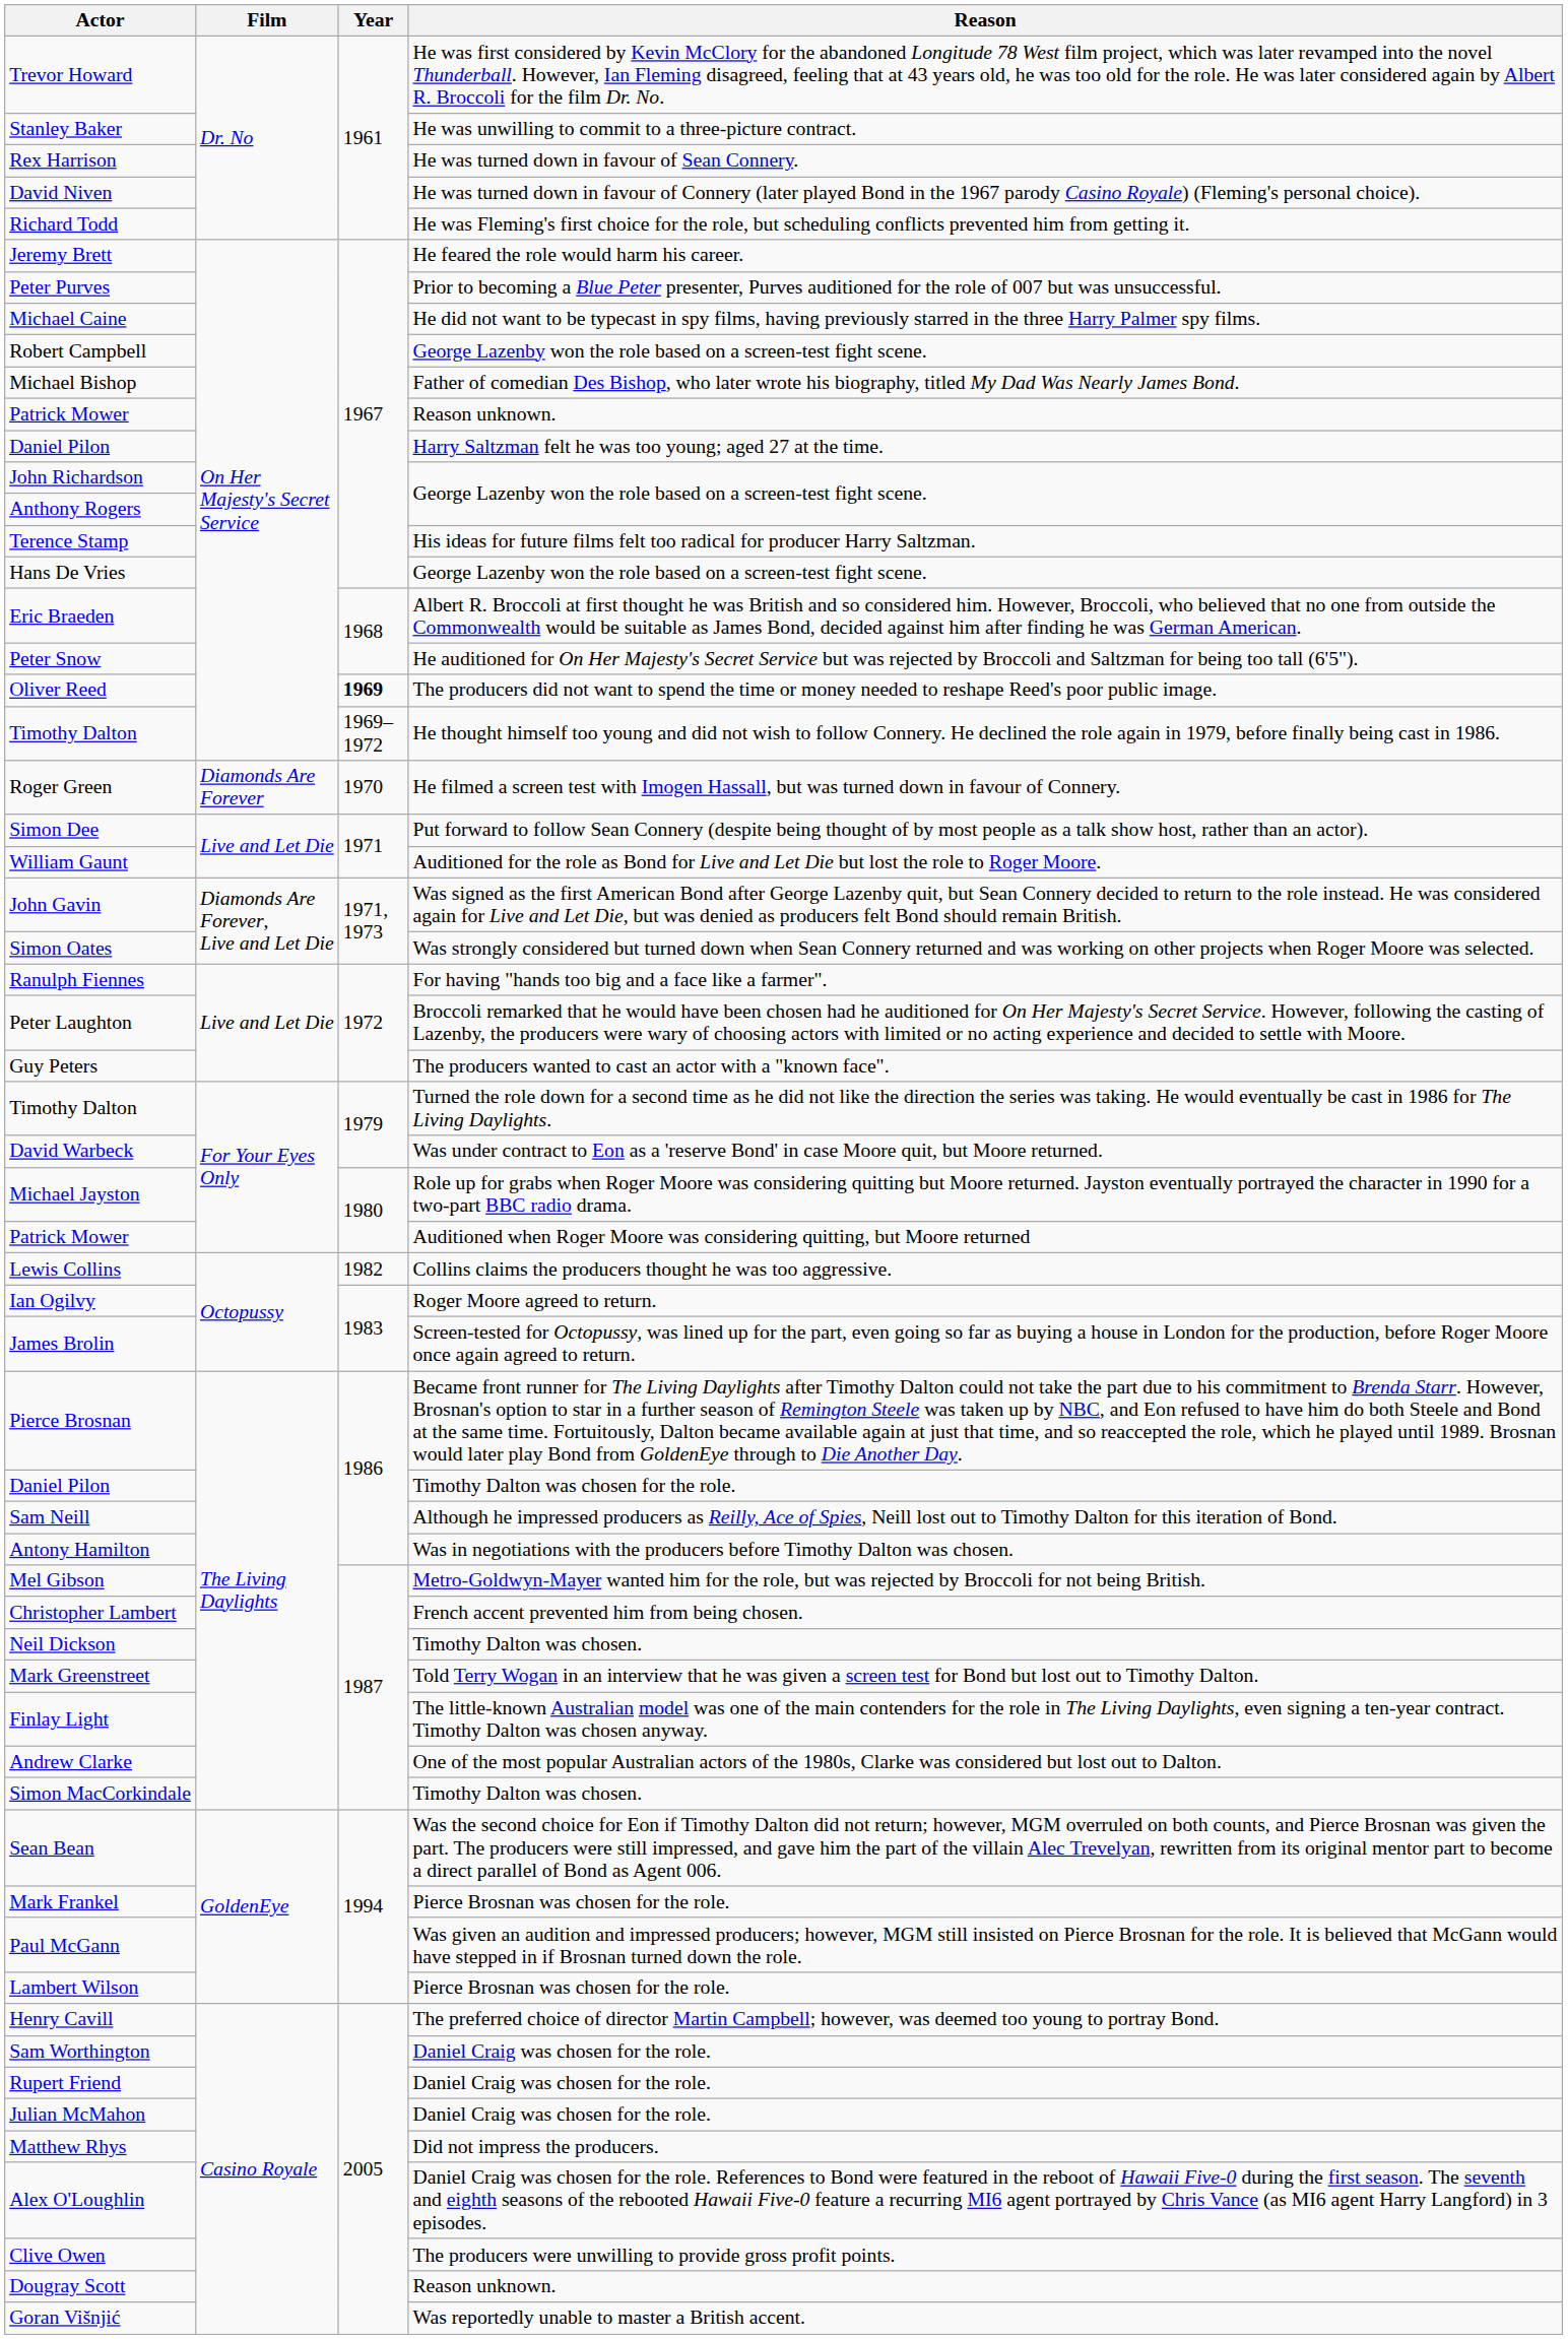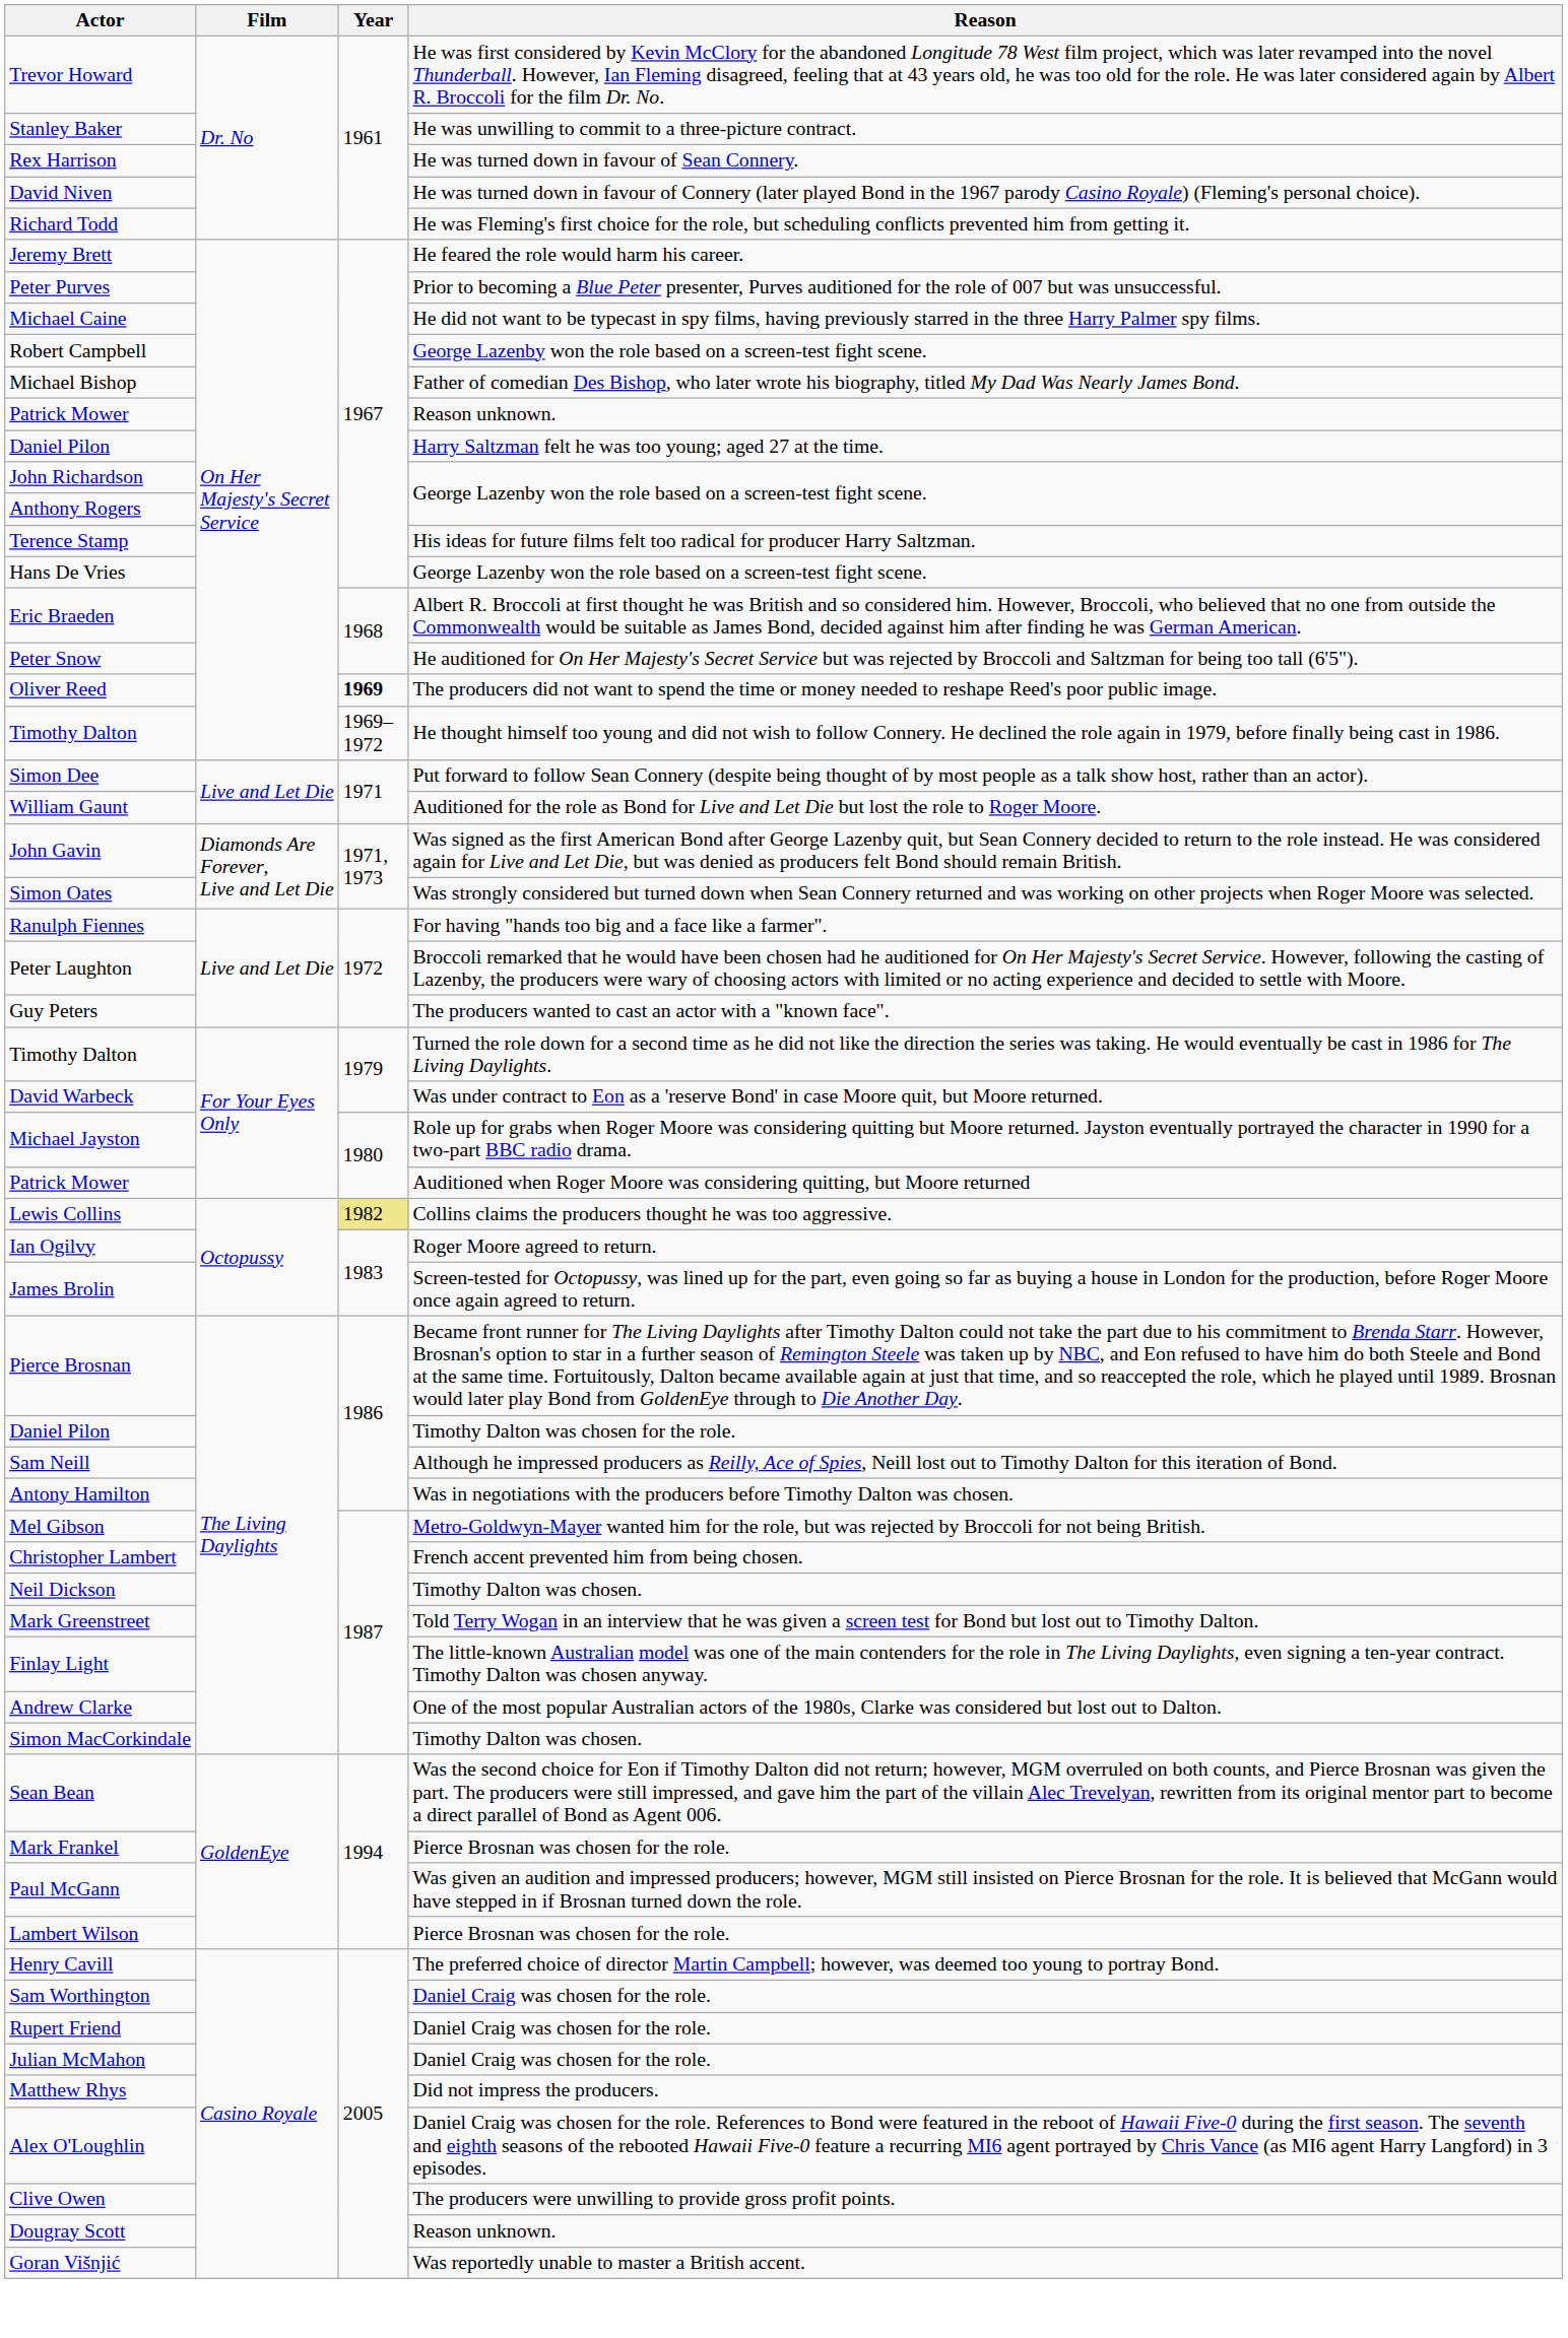- row: Roger Green | Diamonds Are Forever | 1970 | He filmed a screen test with Imogen Hassall, but was turned down in favour of Connery.
Lewis Collins | Year: no background -> khaki background
